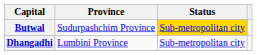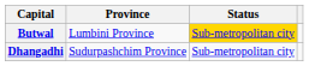Butwal | Province: Sudurpashchim Province -> Lumbini Province
Dhangadhi | Province: Lumbini Province -> Sudurpashchim Province
